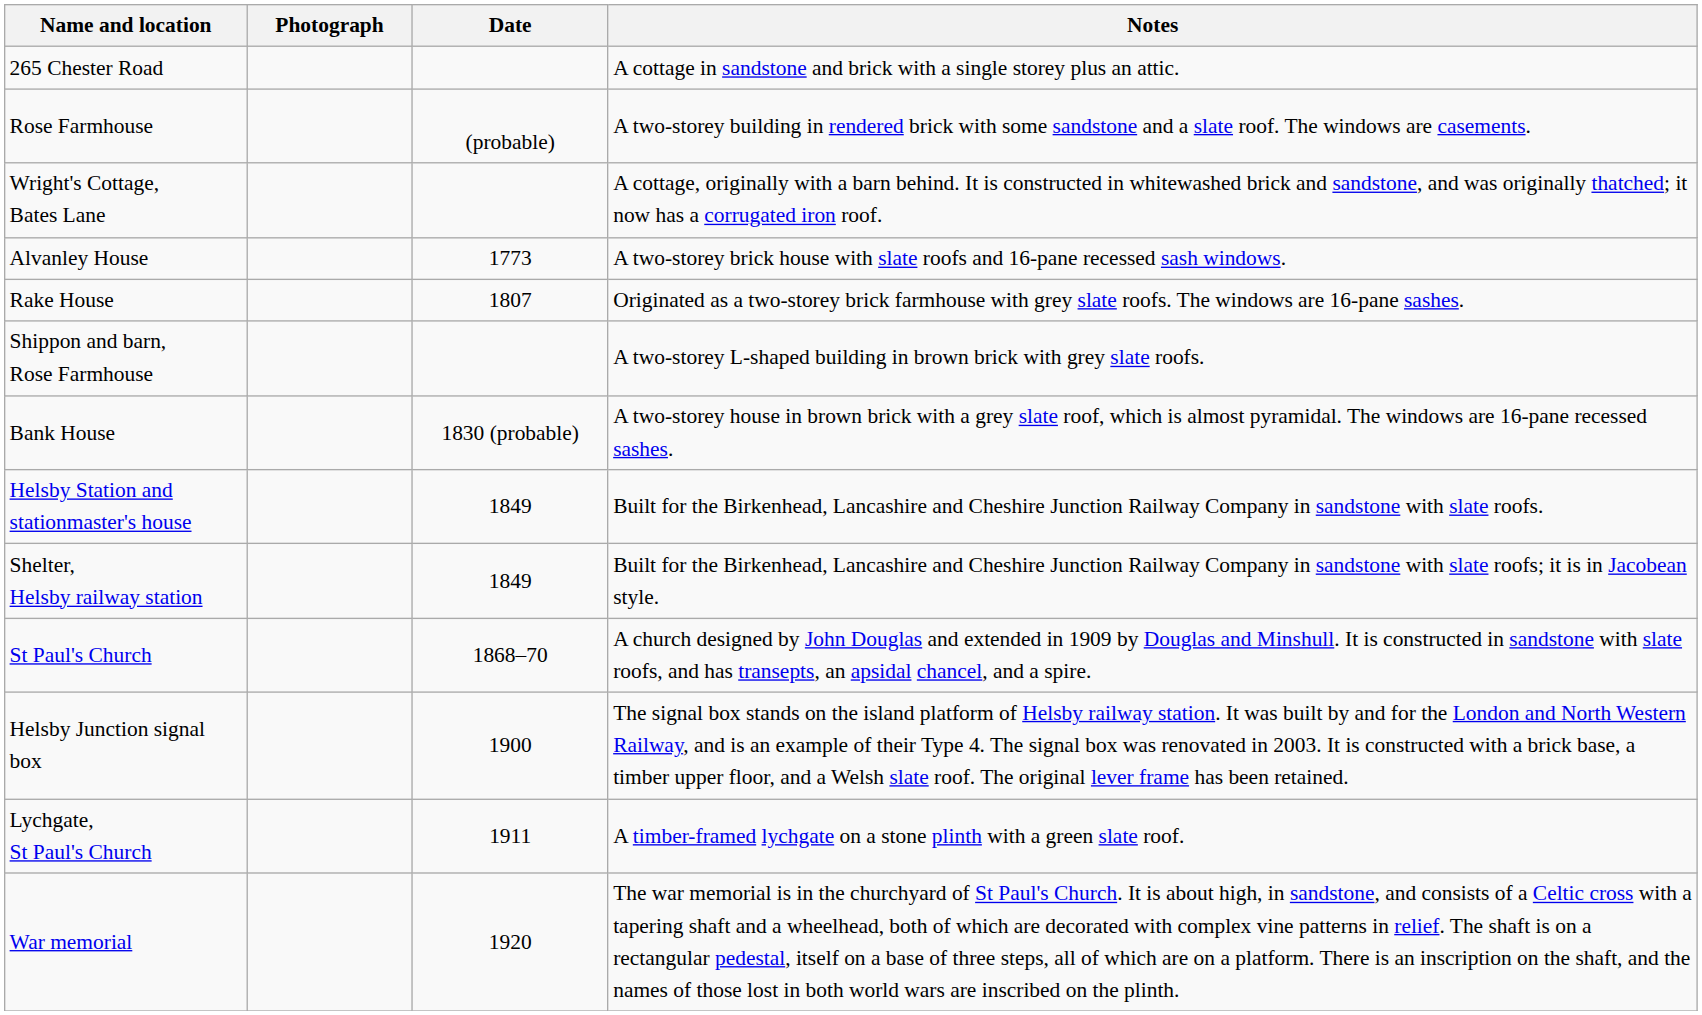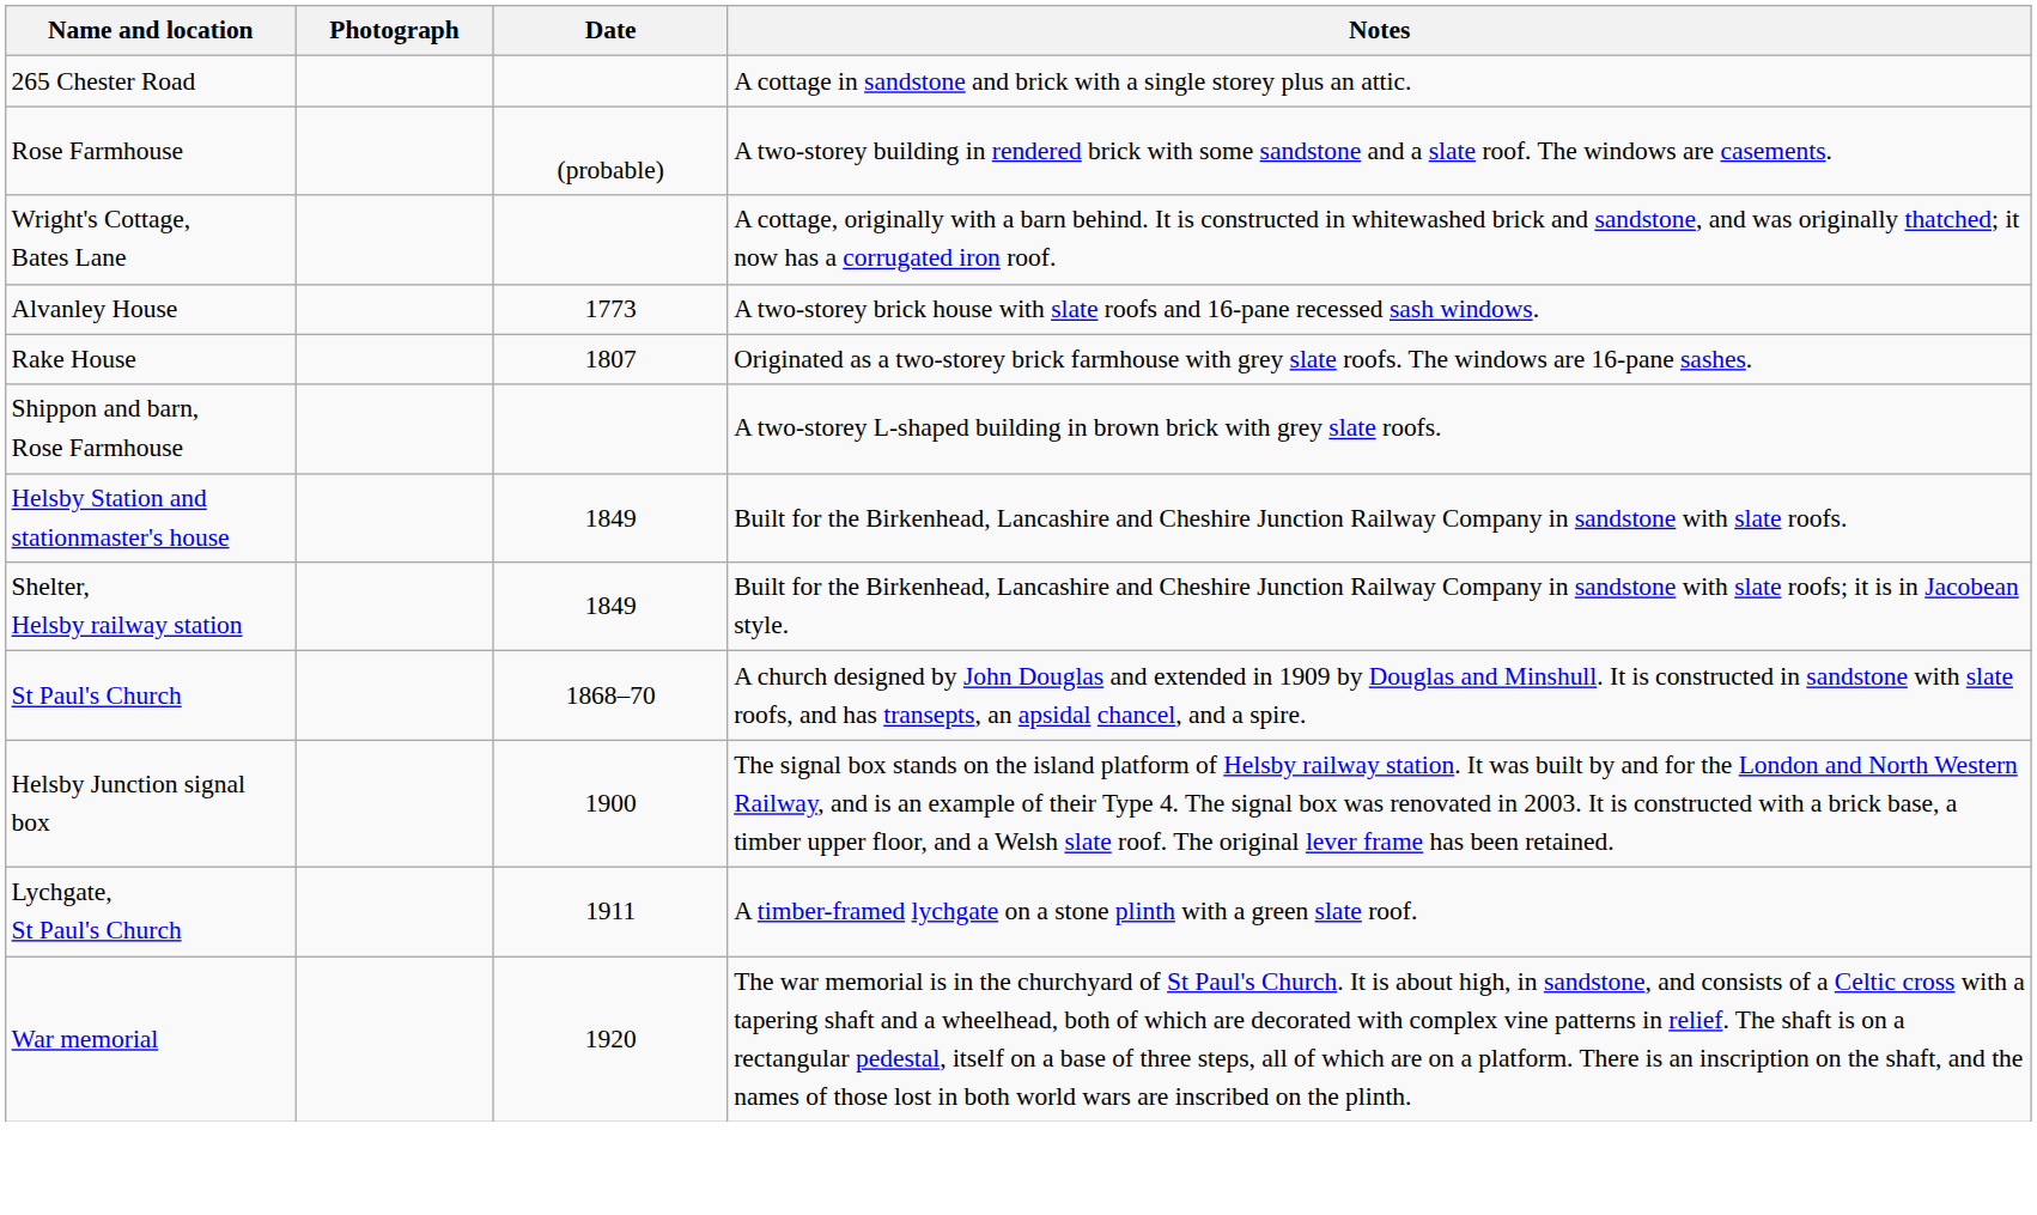- row: Bank House | 1830 (probable) | A two-storey house in brown brick with a grey slate roof, which is almost pyramidal. The windows are 16-pane recessed sashes.
